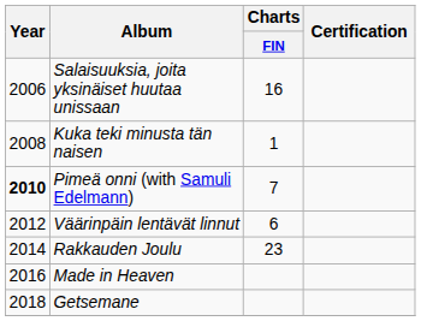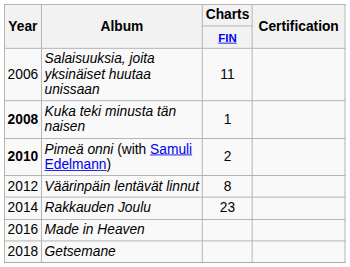Salaisuuksia, joita yksinäiset huutaa unissaan | Charts / FIN: 16 -> 11
Kuka teki minusta tän naisen | Year: normal -> bold
Pimeä onni (with Samuli Edelmann) | Charts / FIN: 7 -> 2
Väärinpäin lentävät linnut | Charts / FIN: 6 -> 8
